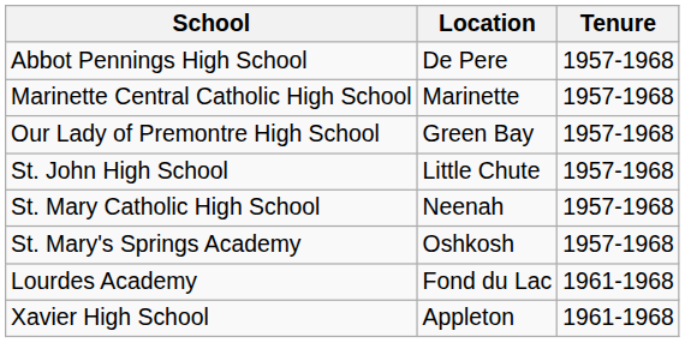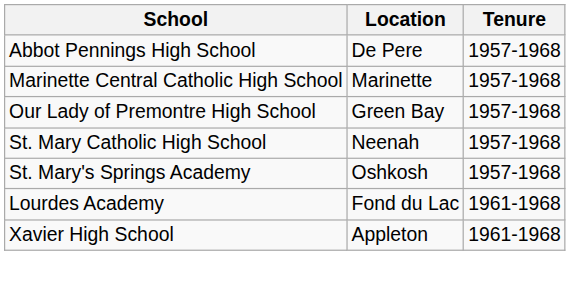- row: St. John High School | Little Chute | 1957-1968
